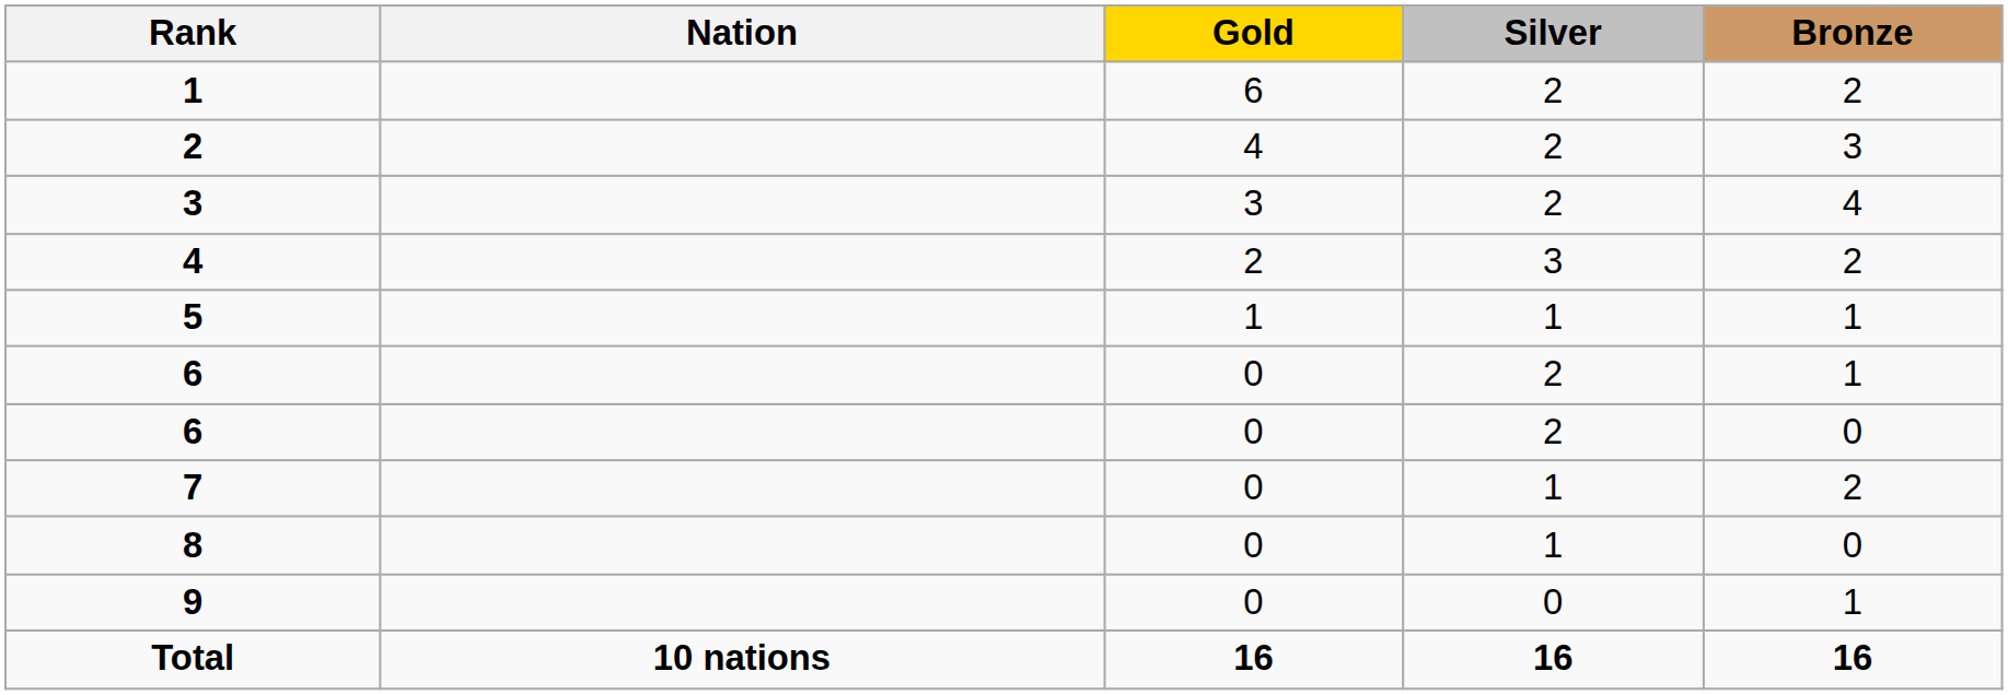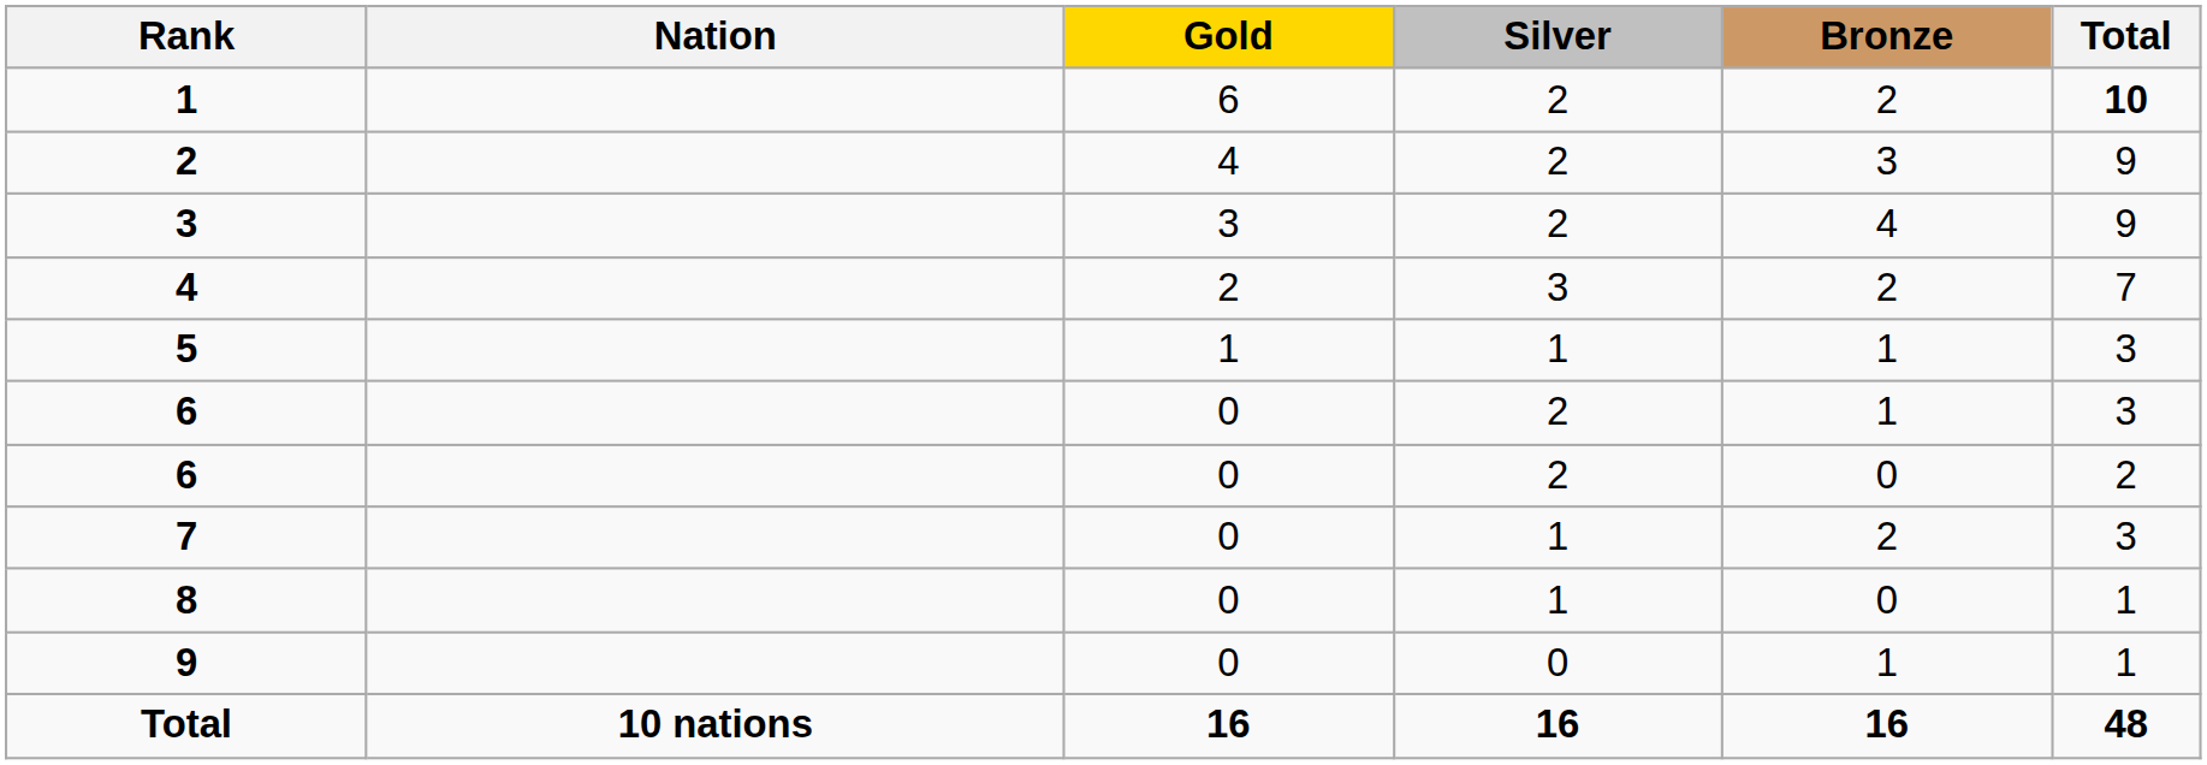+ column: Total | 10 | 9 | 9 | 7 | 3 | 3 | 2 | 3 | 1 | 1 | 48
